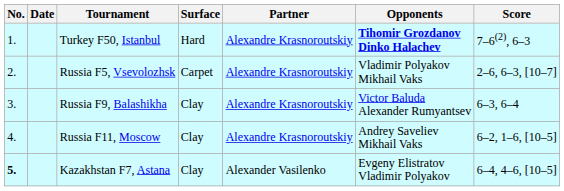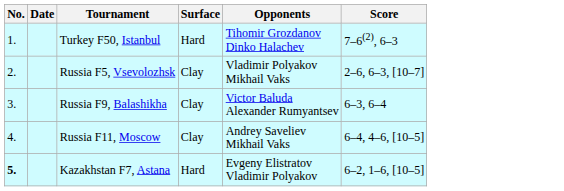- column: Partner | Alexandre Krasnoroutskiy | Alexandre Krasnoroutskiy | Alexandre Krasnoroutskiy | Alexandre Krasnoroutskiy | Alexander Vasilenko
Turkey F50, Istanbul | Opponents: bold -> normal
Russia F5, Vsevolozhsk | Surface: Carpet -> Clay
Russia F11, Moscow | Score: 6–2, 1–6, [10–5] -> 6–4, 4–6, [10–5]
Kazakhstan F7, Astana | Surface: Clay -> Hard
Kazakhstan F7, Astana | Score: 6–4, 4–6, [10–5] -> 6–2, 1–6, [10–5]
